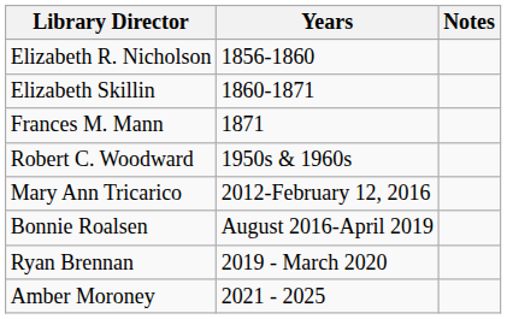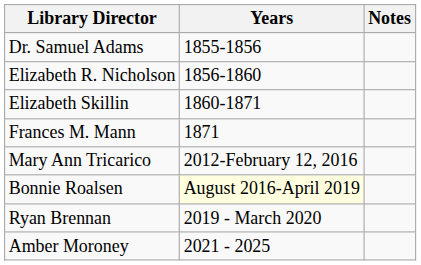+ row: Dr. Samuel Adams | 1855-1856
- row: Robert C. Woodward | 1950s & 1960s
Bonnie Roalsen | Years: no background -> lightyellow background
